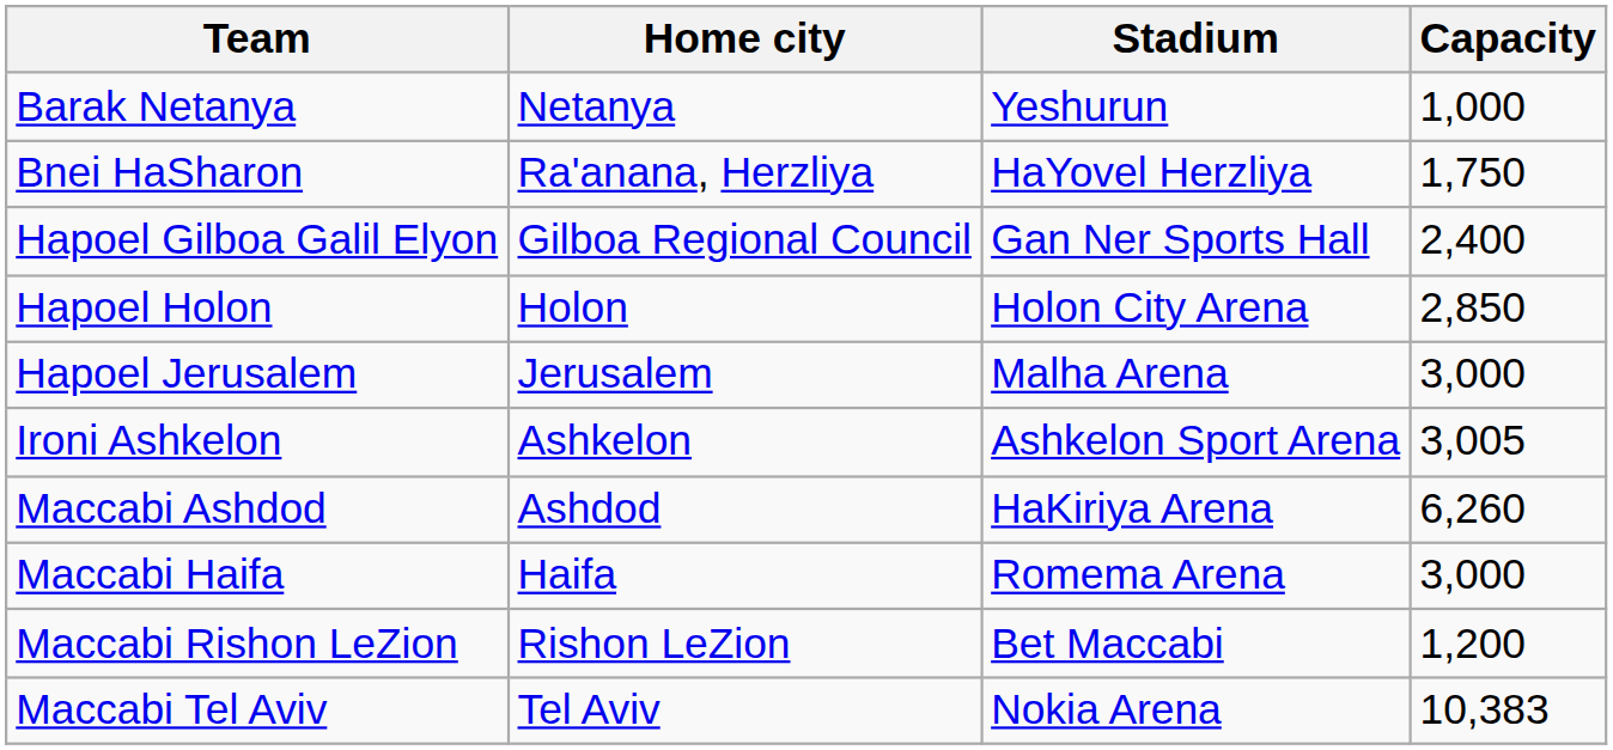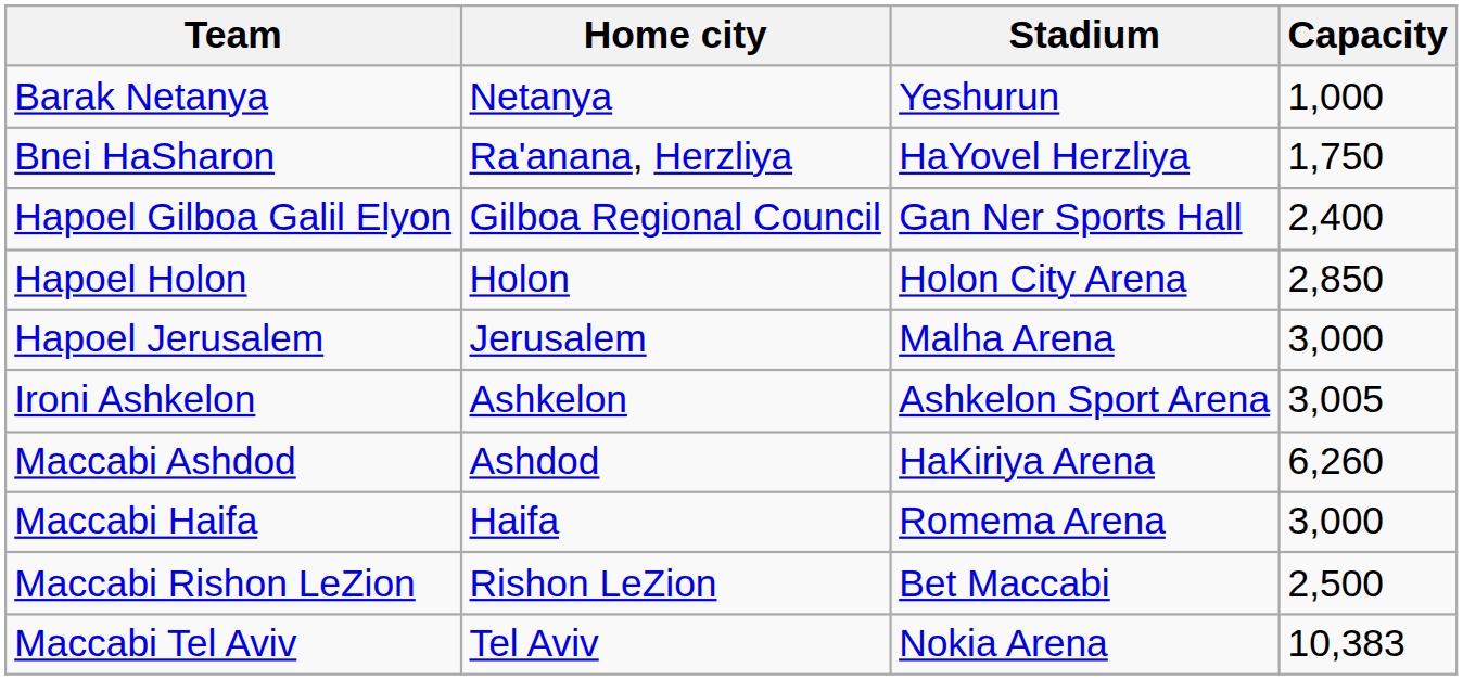Maccabi Rishon LeZion | Capacity: 1,200 -> 2,500
